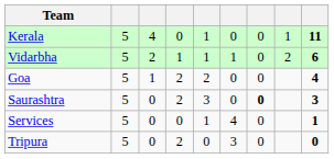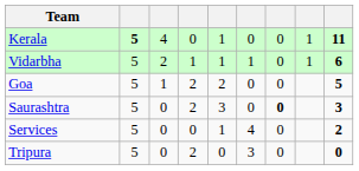Kerala | column 2: normal -> bold
Vidarbha | column 8: 2 -> 1
Goa | column 9: 4 -> 5
Services | column 9: 1 -> 2
